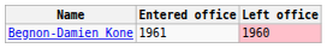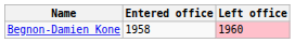Begnon-Damien Kone | Entered office: 1961 -> 1958
